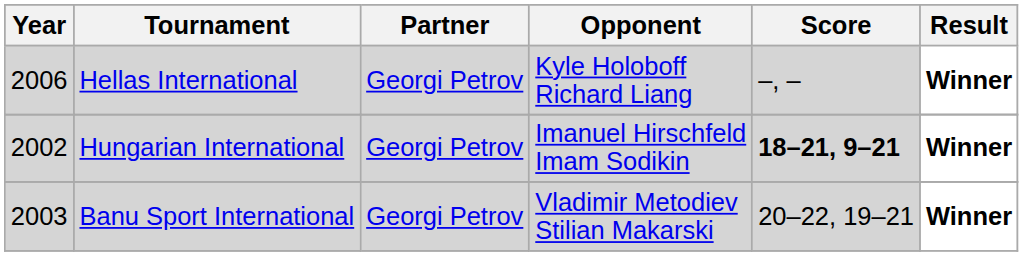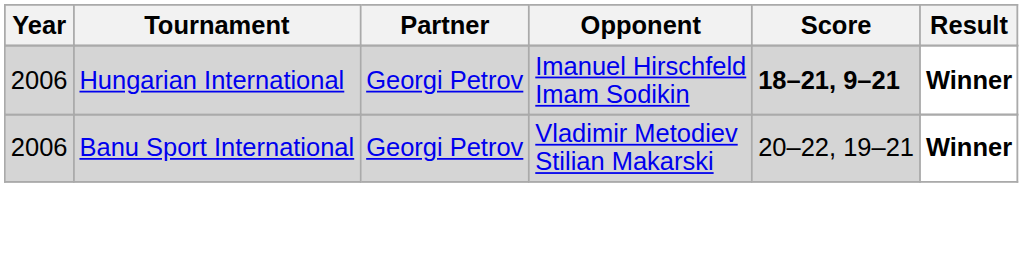- row: 2006 | Hellas International | Georgi Petrov | Kyle Holoboff Richard Liang | –, – | Winner
Hungarian International | Year: 2002 -> 2006
Banu Sport International | Year: 2003 -> 2006
